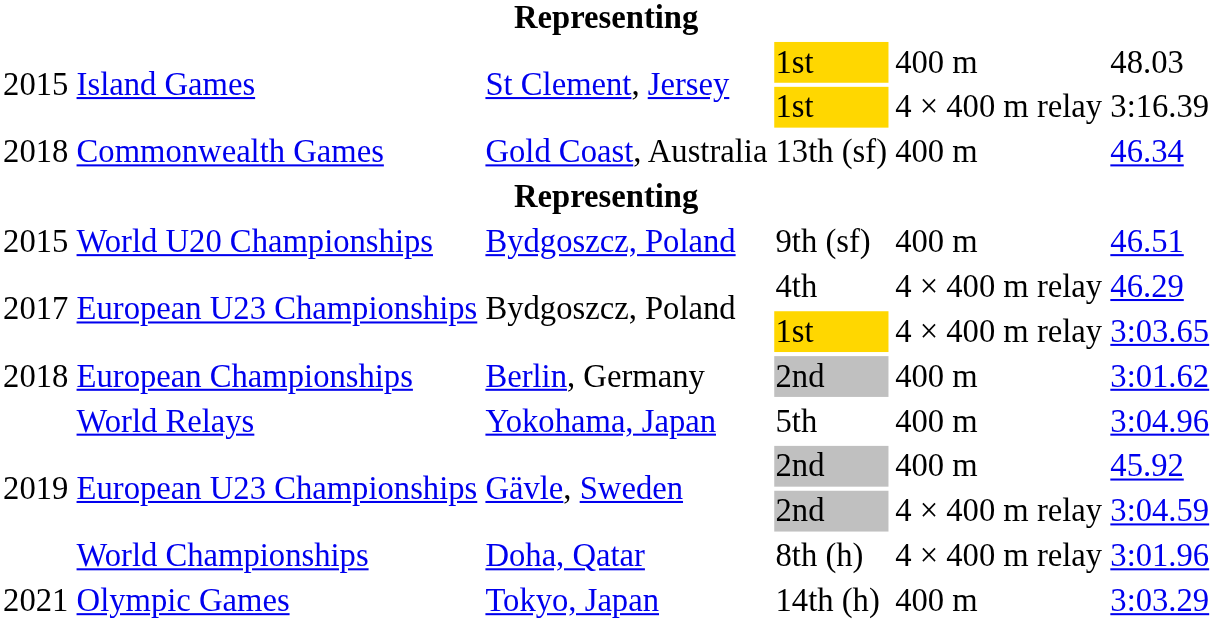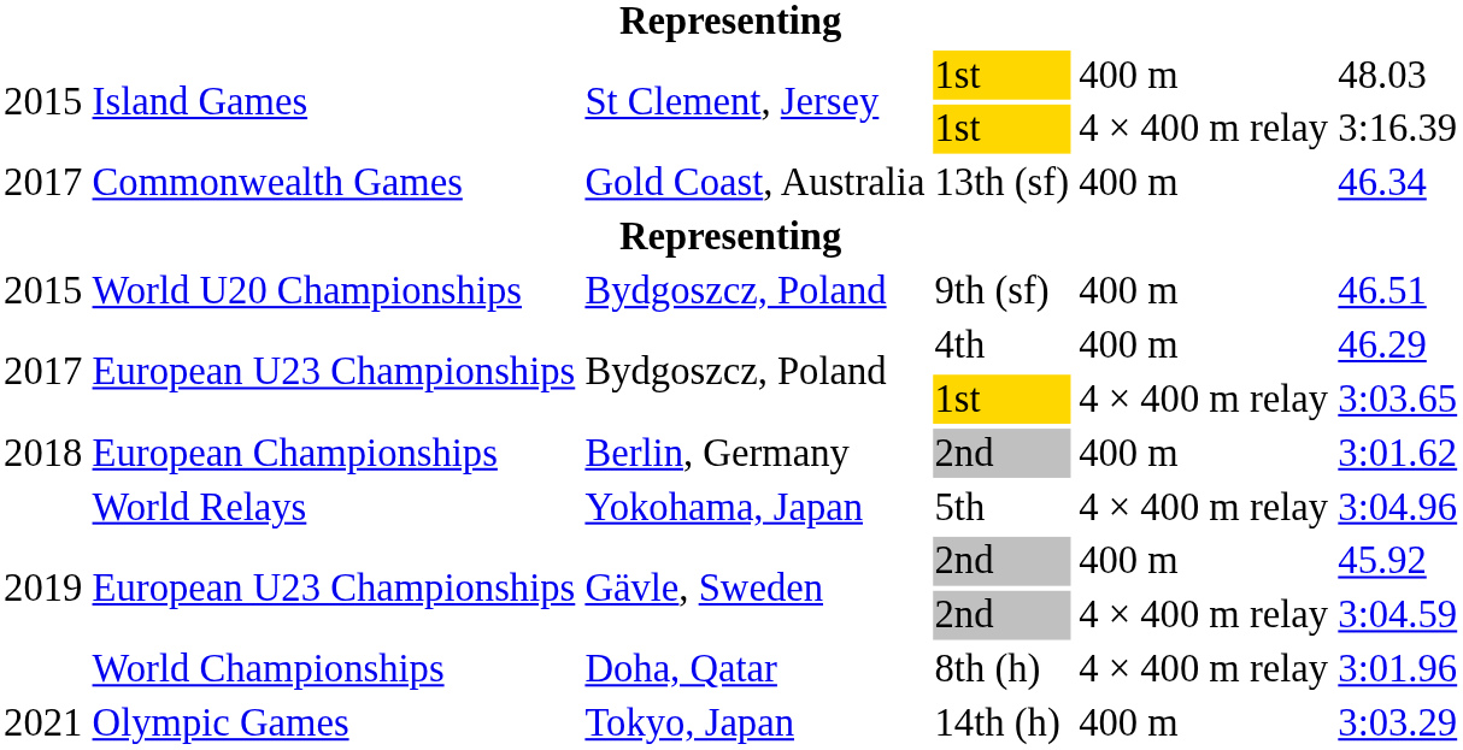Commonwealth Games | column 1: 2018 -> 2017
European U23 Championships / 4th | column 5: 4 × 400 m relay -> 400 m
World Relays | column 5: 400 m -> 4 × 400 m relay
